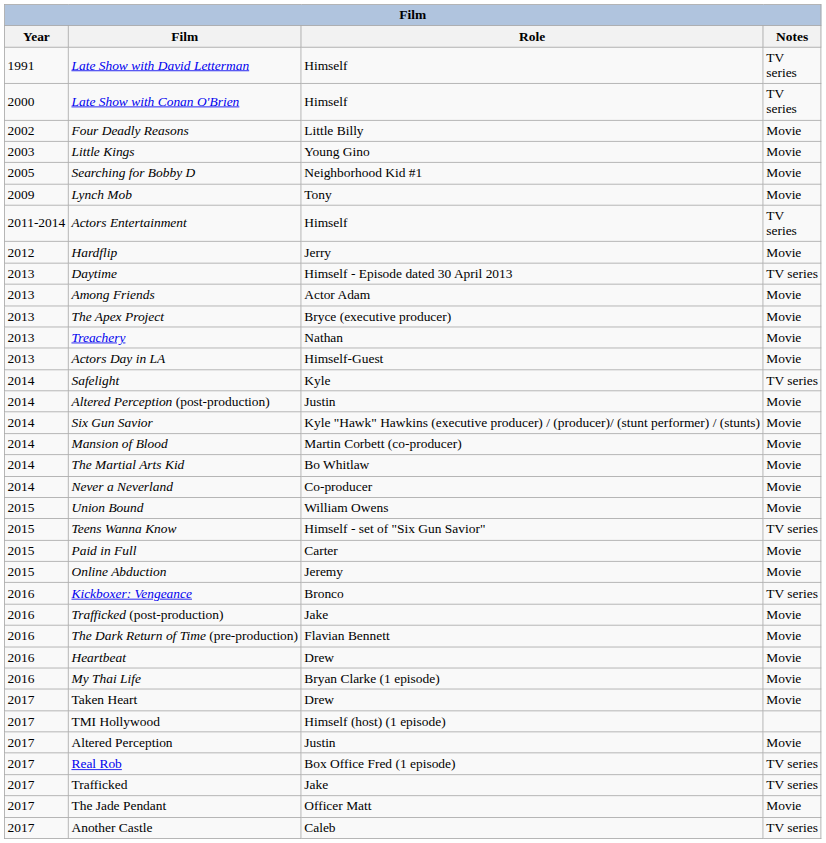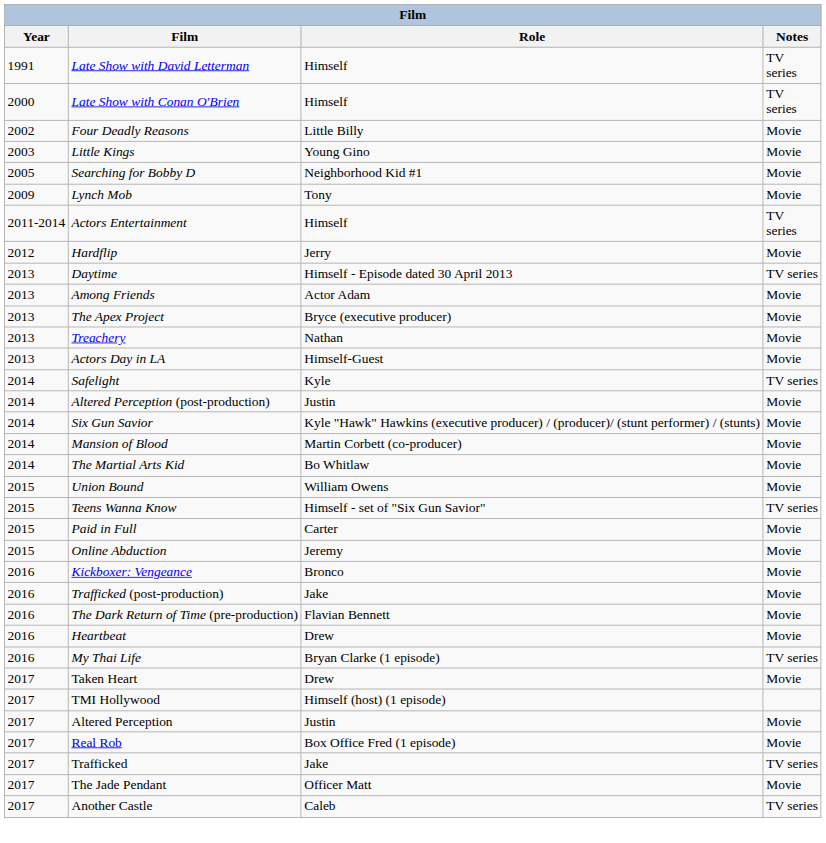- row: 2014 | Never a Neverland | Co-producer | Movie
Kickboxer: Vengeance | Notes: TV series -> Movie
My Thai Life | Notes: Movie -> TV series
Real Rob | Notes: TV series -> Movie
